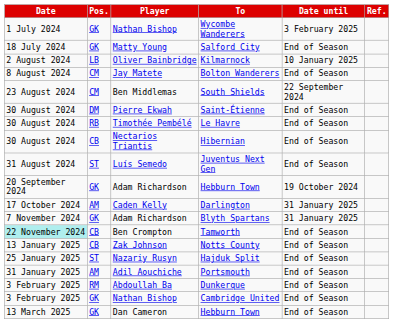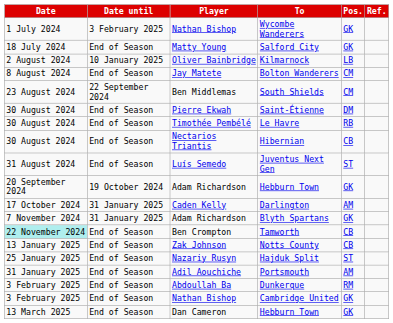columns swapped: Pos. <-> Date until
